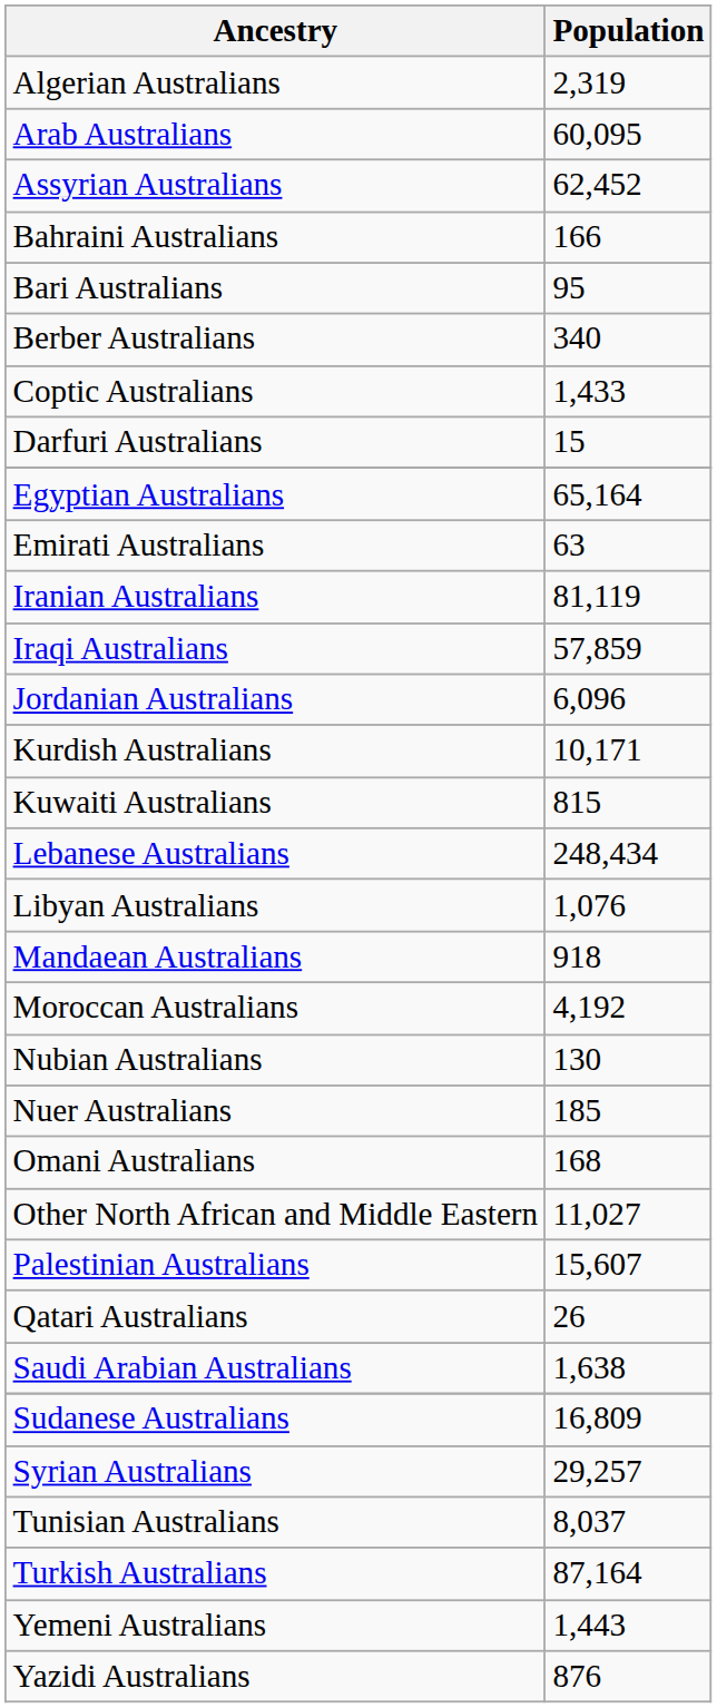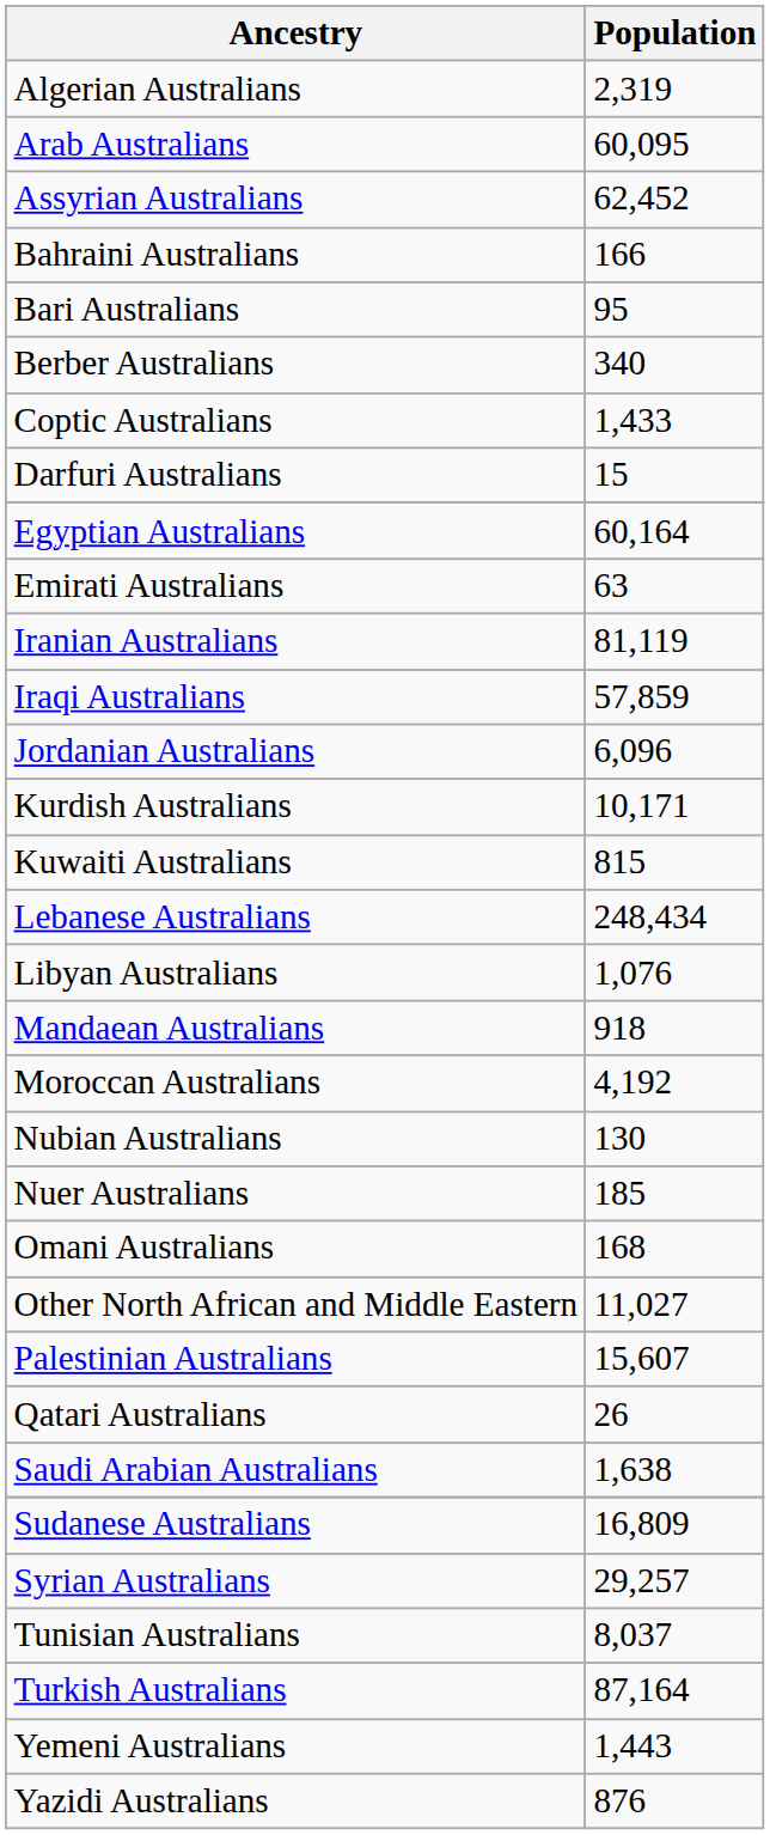Egyptian Australians | Population: 65,164 -> 60,164
